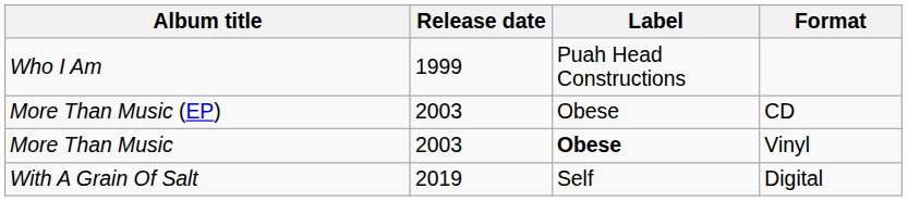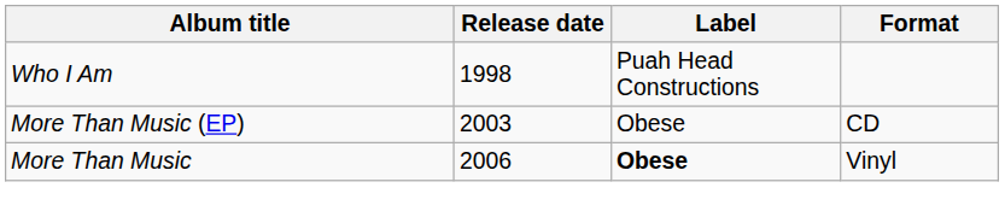Who I Am | Release date: 1999 -> 1998
More Than Music | Release date: 2003 -> 2006
- row: With A Grain Of Salt | 2019 | Self | Digital
